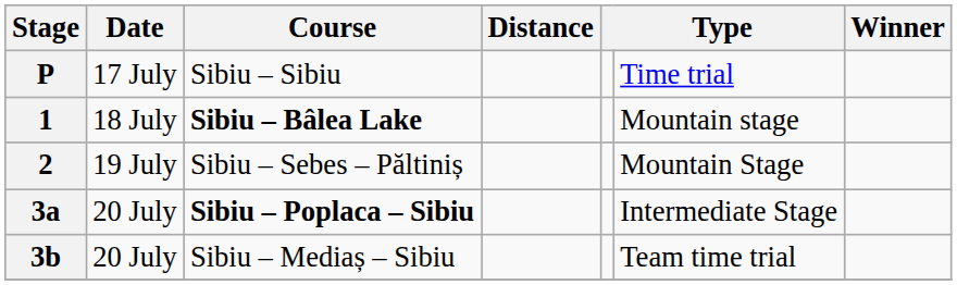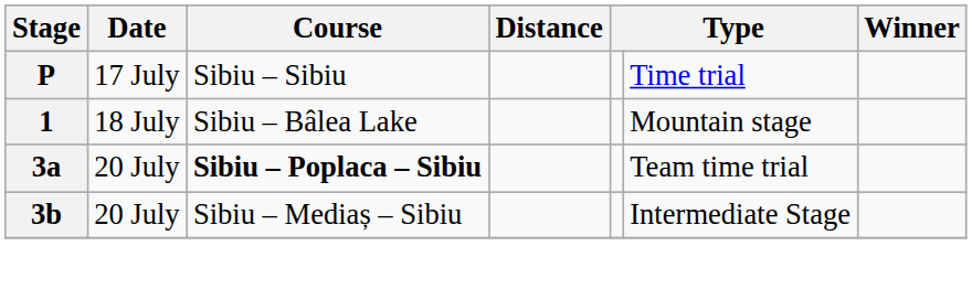1 | Course: bold -> normal
- row: 2 | 19 July | Sibiu – Sebes – Păltiniș | Mountain Stage
3a | column 6: Intermediate Stage -> Team time trial
3b | column 6: Team time trial -> Intermediate Stage
